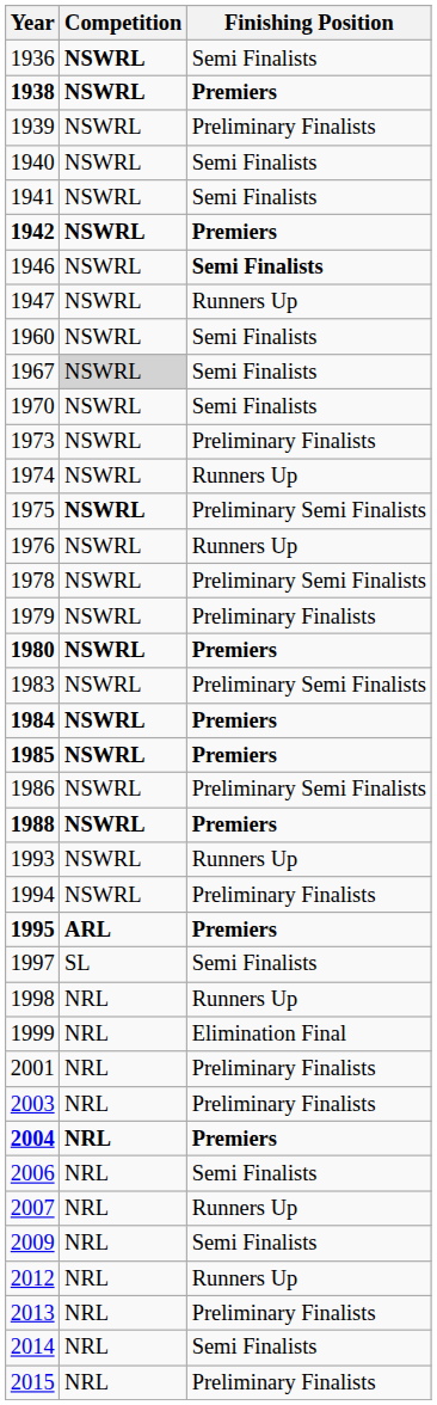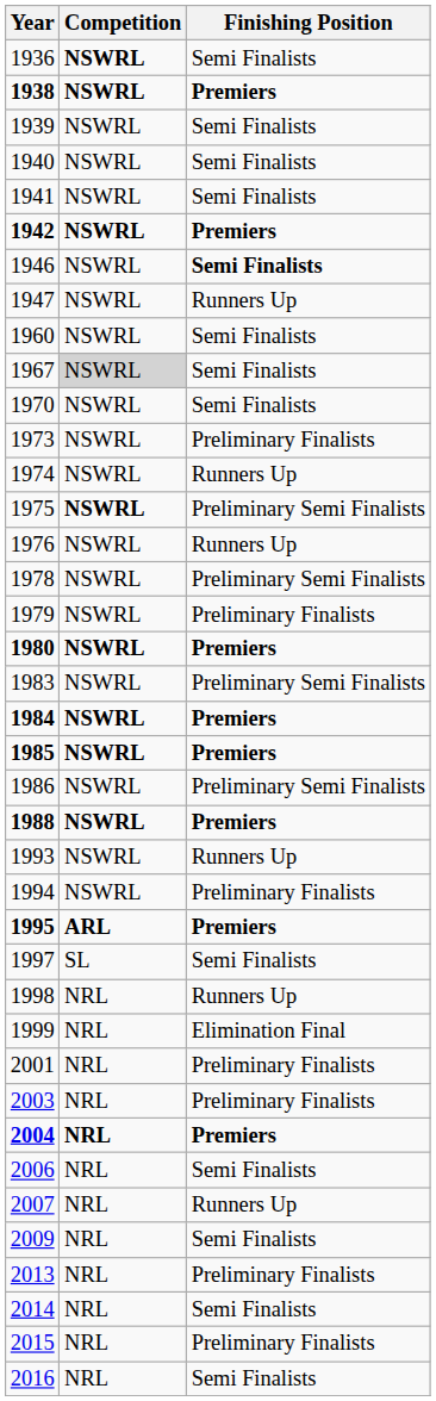1939 | Finishing Position: Preliminary Finalists -> Semi Finalists
- row: 2012 | NRL | Runners Up
+ row: 2016 | NRL | Semi Finalists
